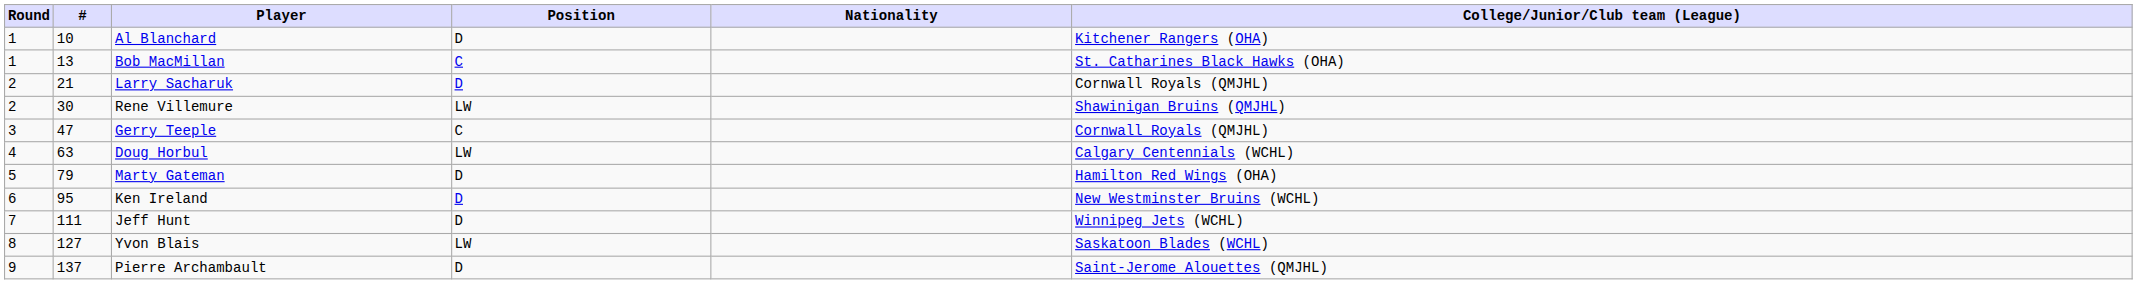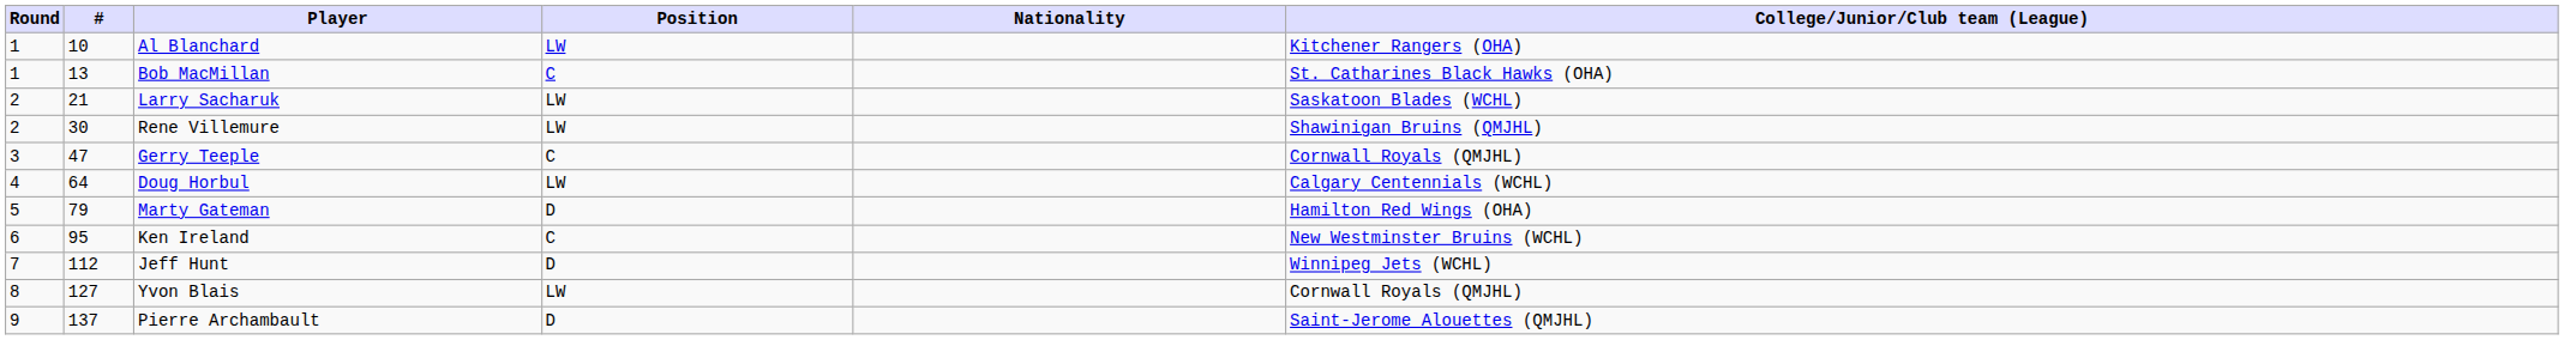Al Blanchard | Position: D -> LW
Larry Sacharuk | Position: D -> LW
Larry Sacharuk | College/Junior/Club team (League): Cornwall Royals (QMJHL) -> Saskatoon Blades (WCHL)
Doug Horbul | #: 63 -> 64
Ken Ireland | Position: D -> C
Jeff Hunt | #: 111 -> 112
Yvon Blais | College/Junior/Club team (League): Saskatoon Blades (WCHL) -> Cornwall Royals (QMJHL)
